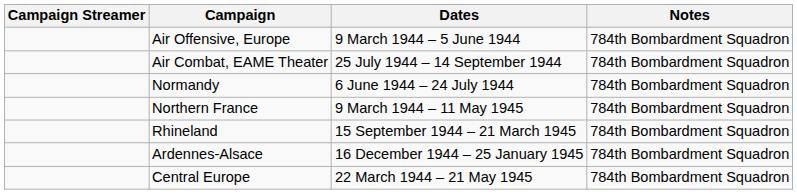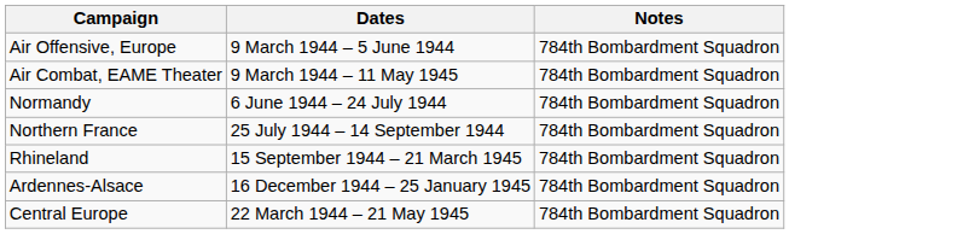- column: Campaign Streamer
Air Combat, EAME Theater | Dates: 25 July 1944 – 14 September 1944 -> 9 March 1944 – 11 May 1945
Northern France | Dates: 9 March 1944 – 11 May 1945 -> 25 July 1944 – 14 September 1944
